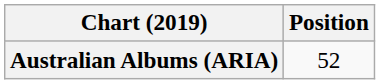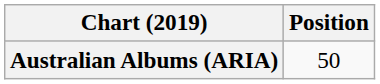Australian Albums (ARIA) | Position: 52 -> 50
